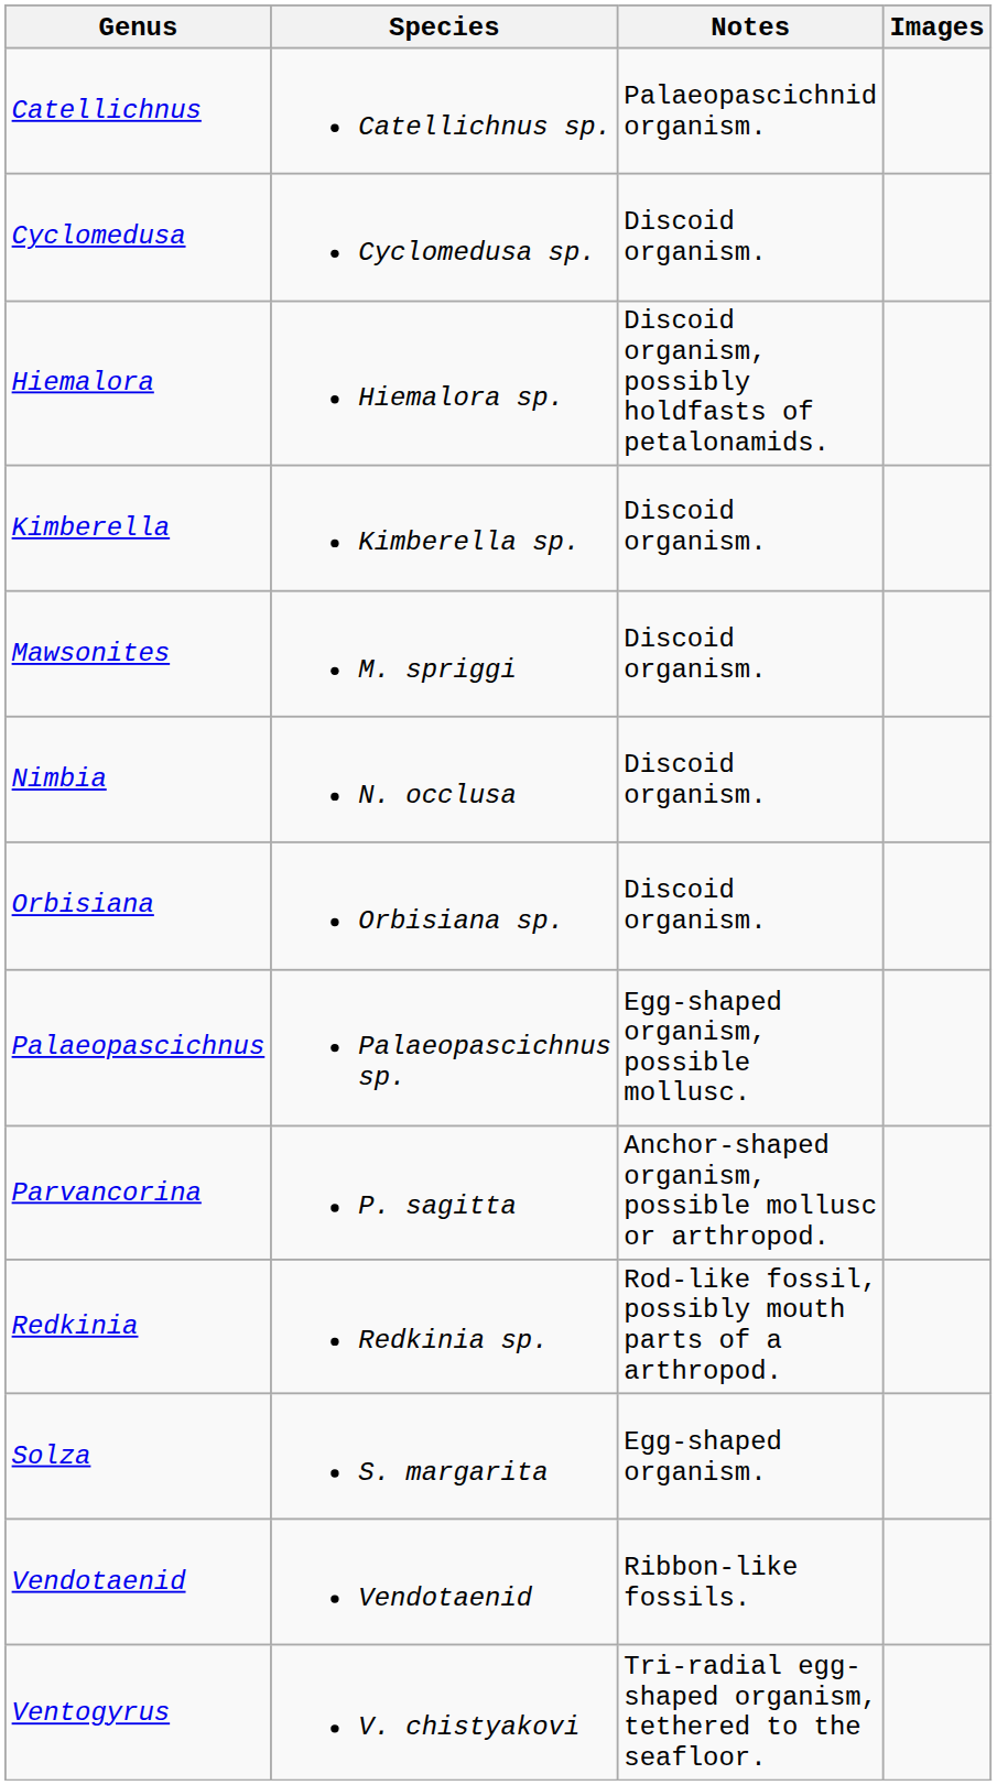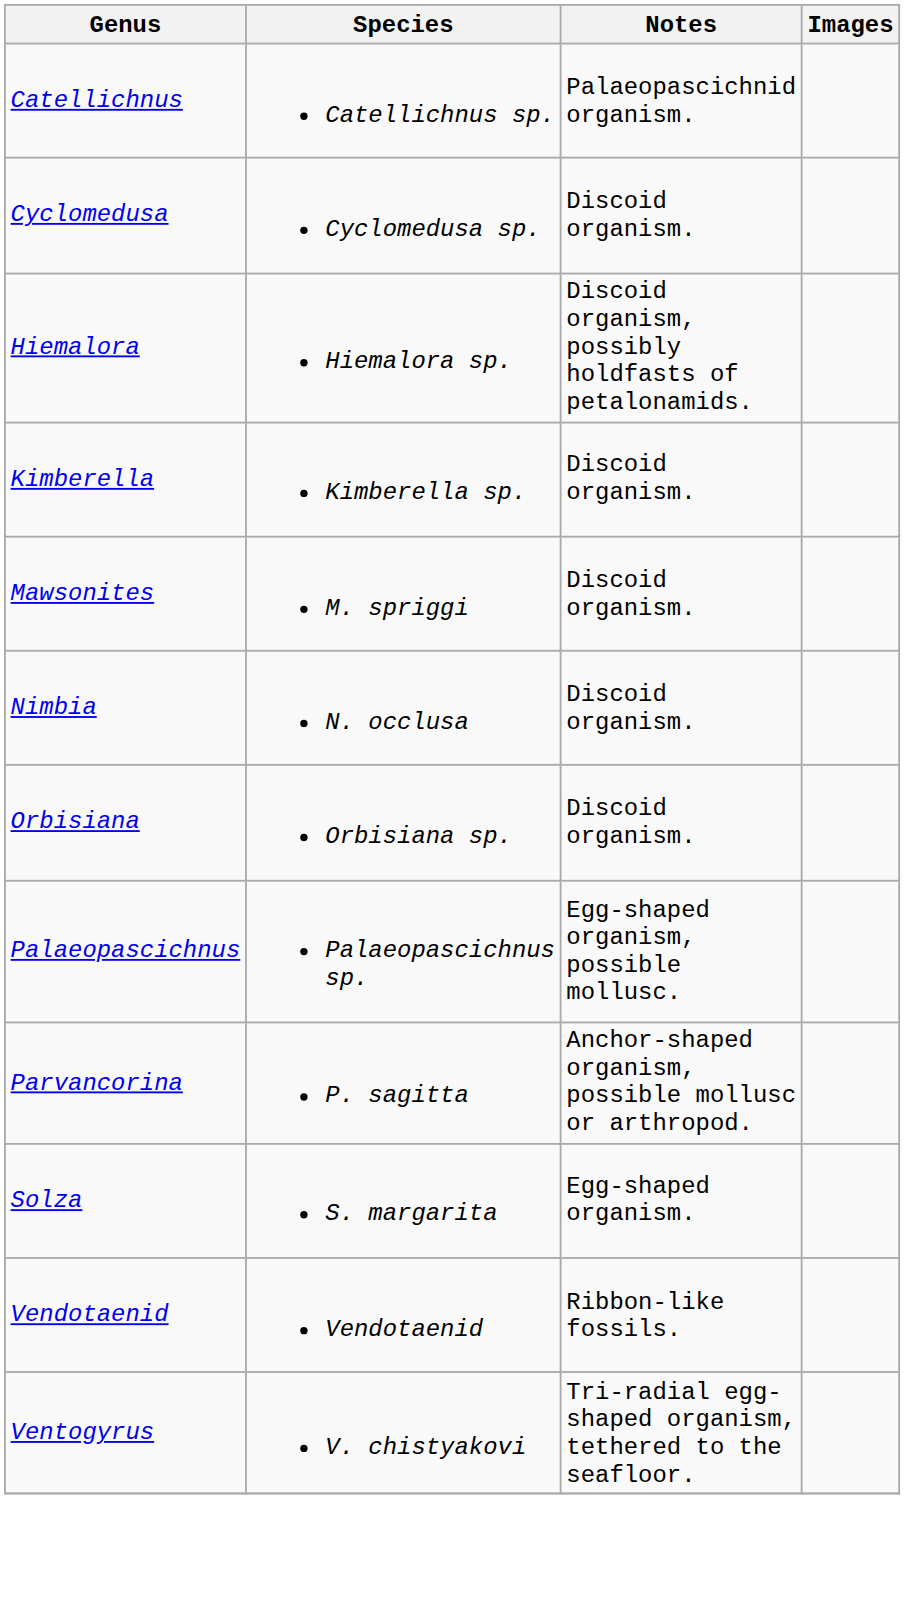- row: Redkinia | Redkinia sp. | Rod-like fossil, possibly mouth parts of a arthropod.
